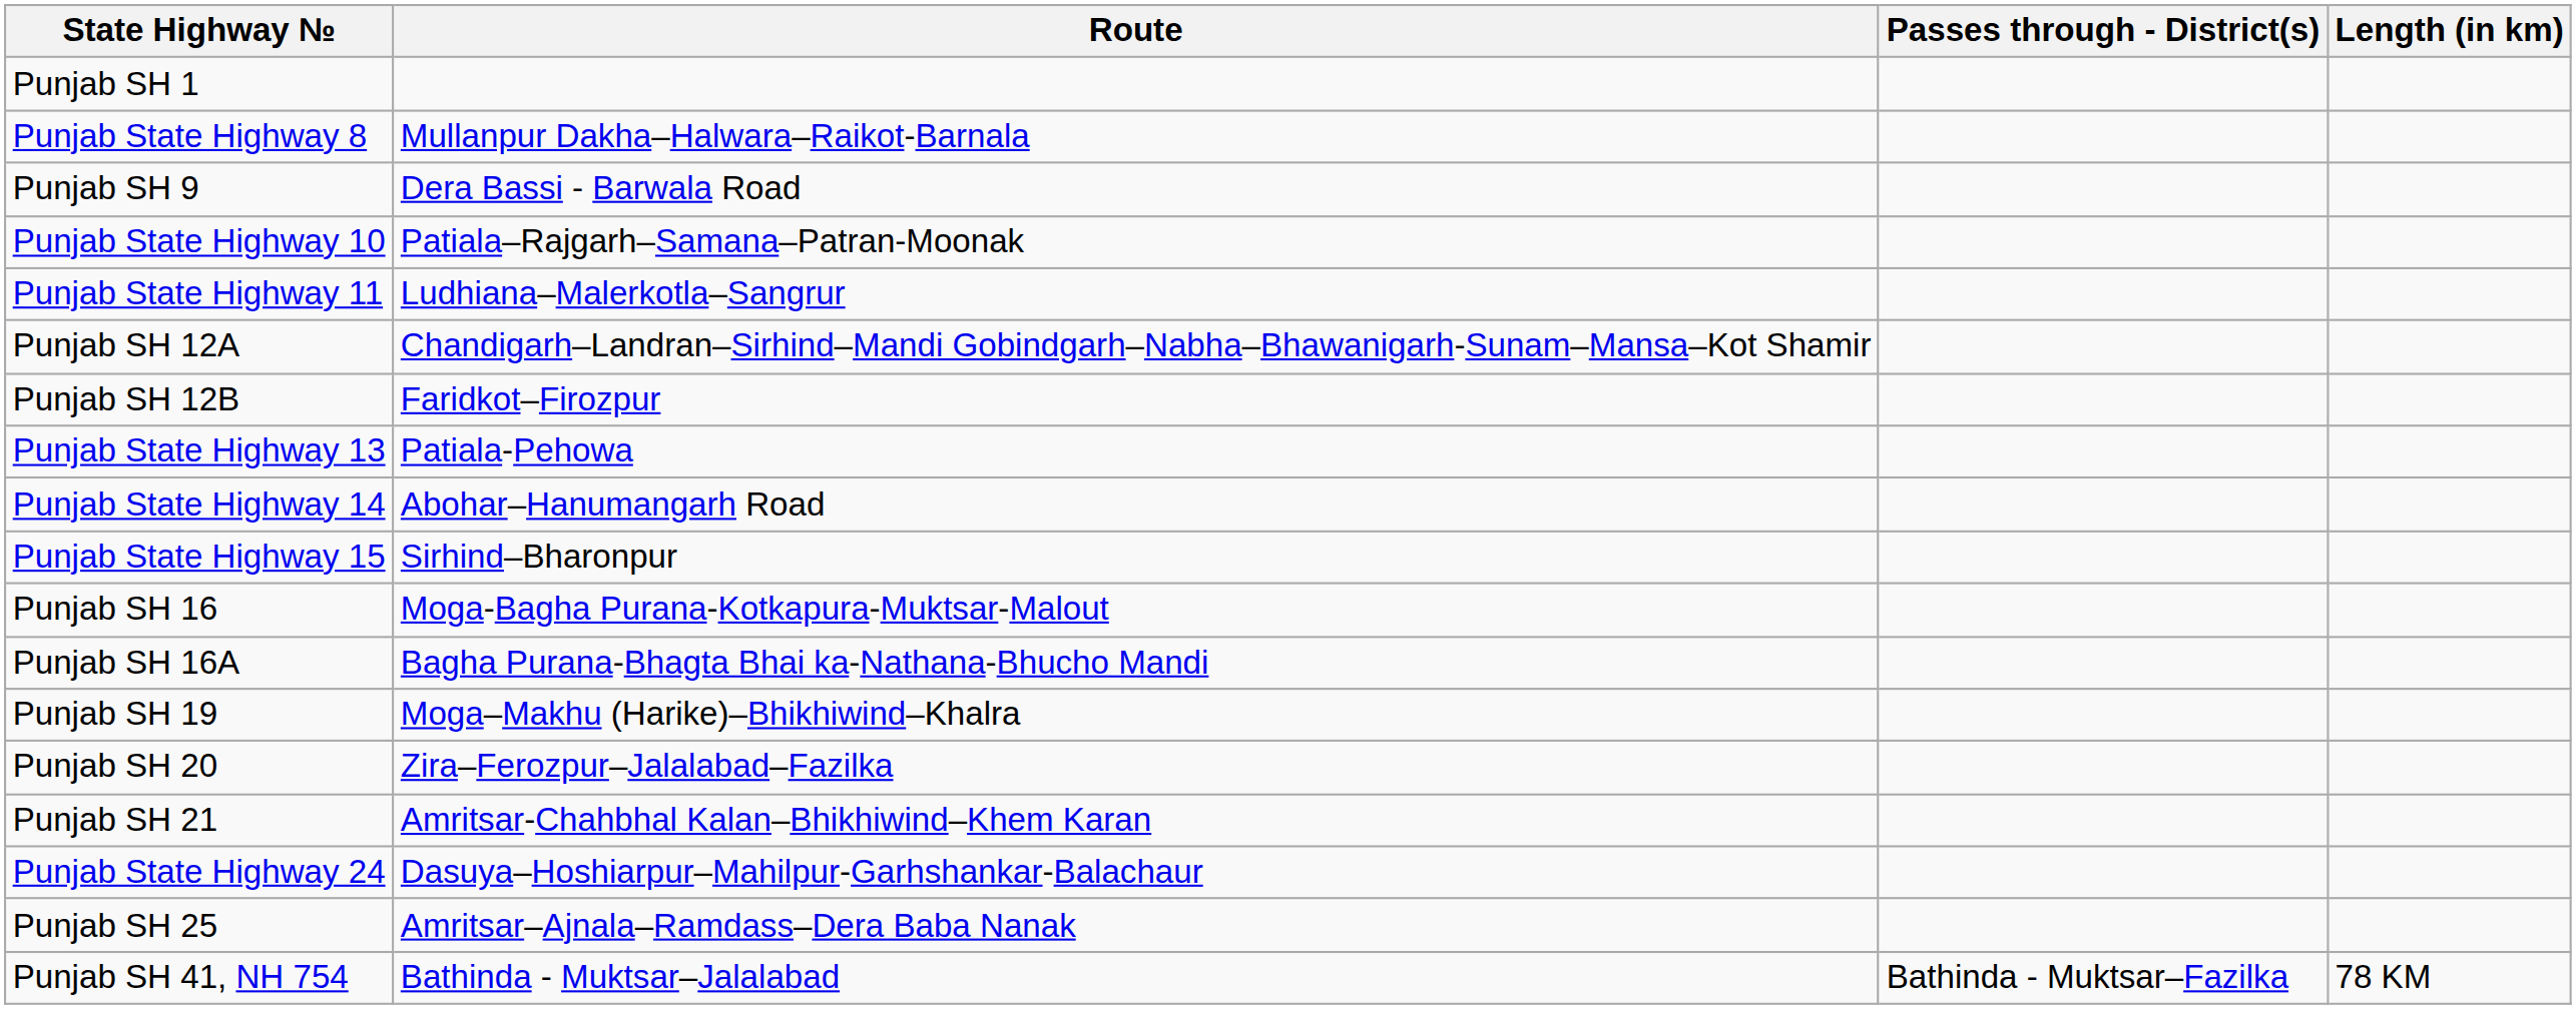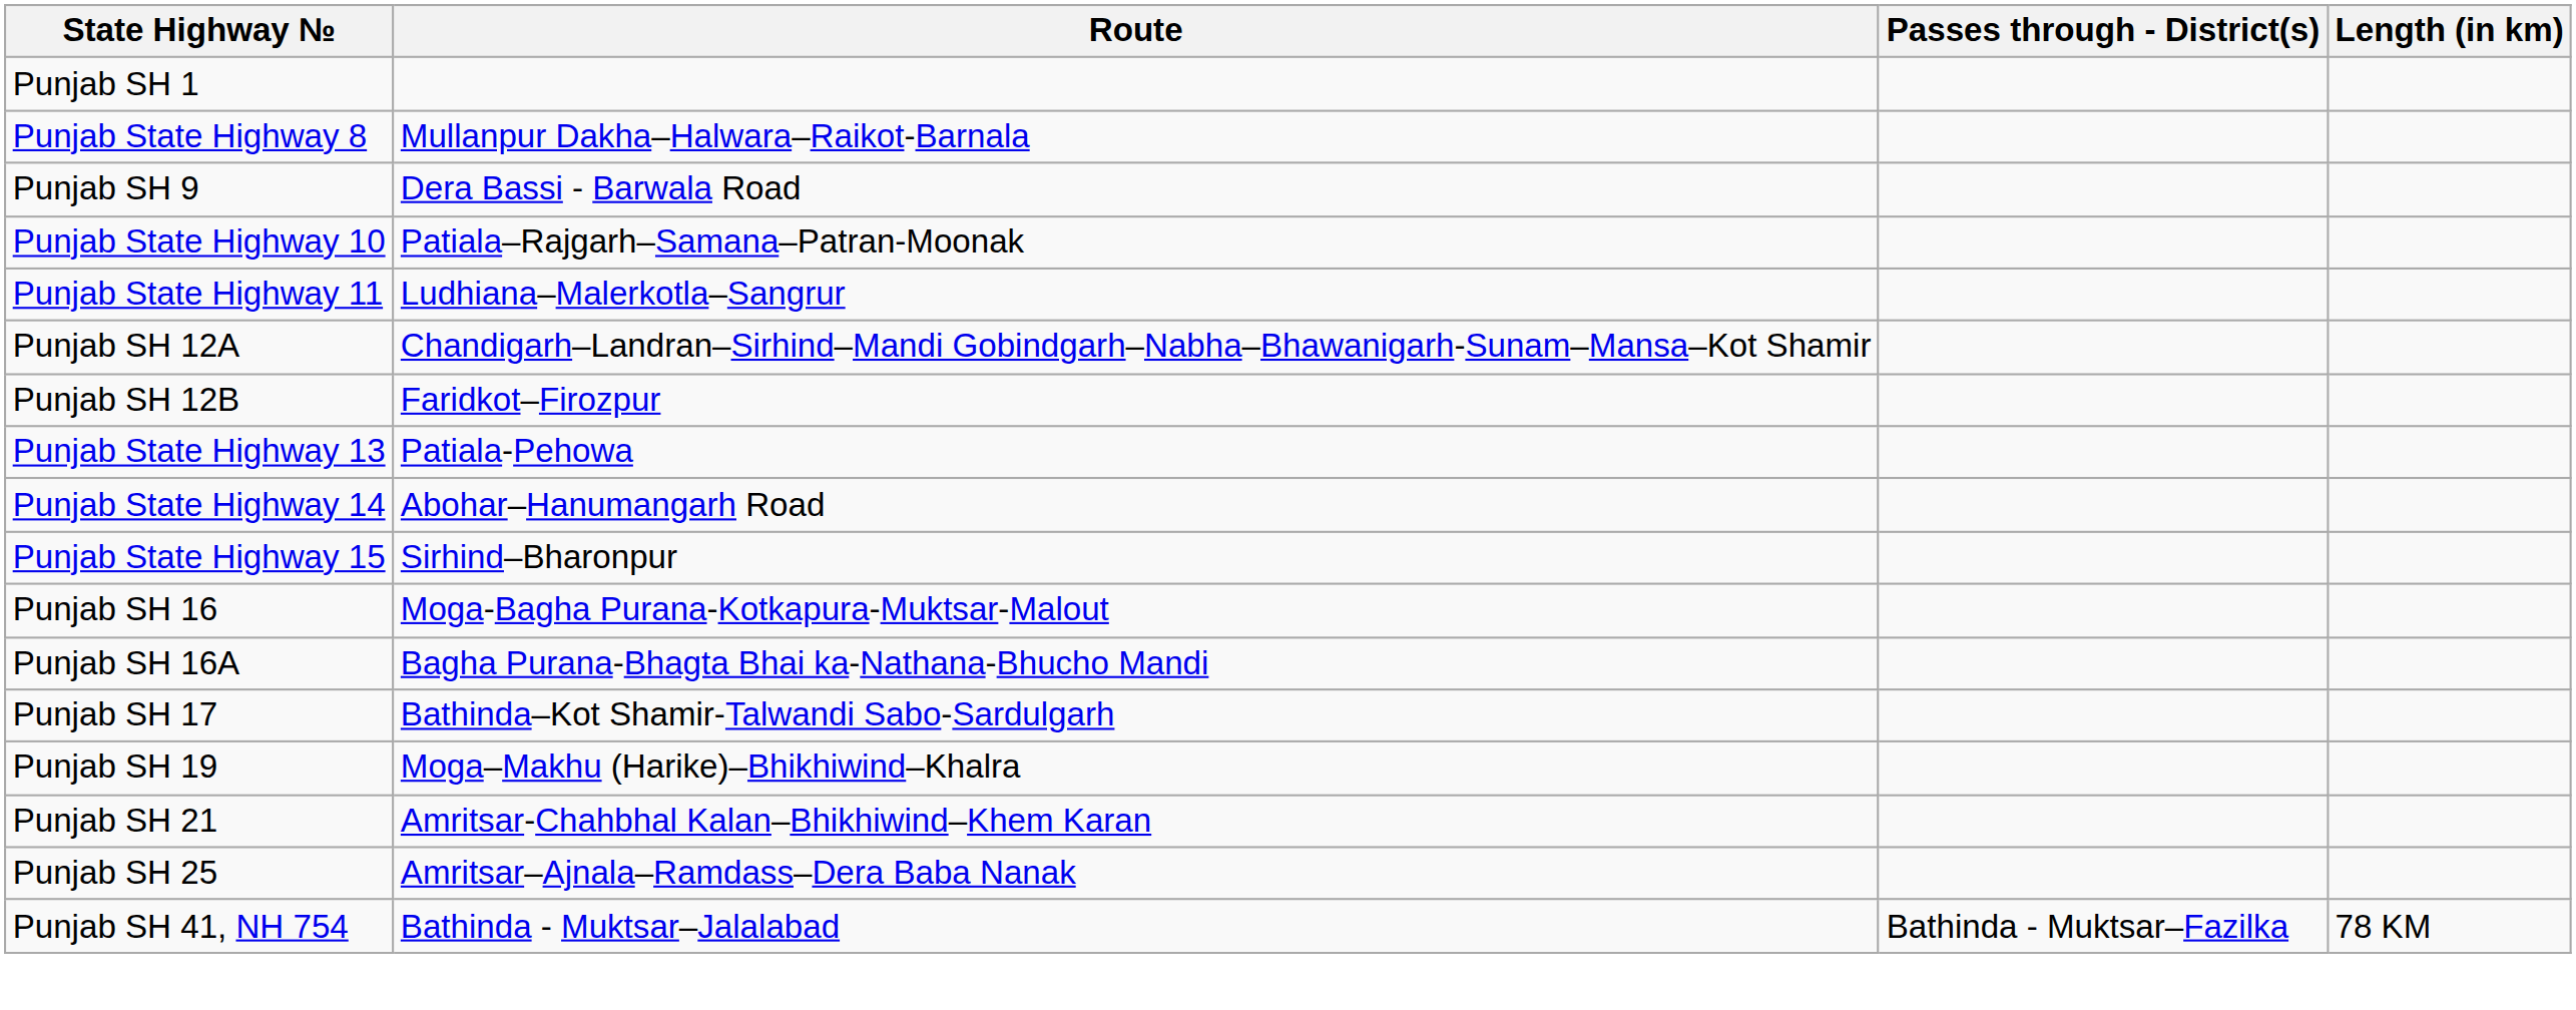+ row: Punjab SH 17 | Bathinda–Kot Shamir-Talwandi Sabo-Sardulgarh
- row: Punjab SH 20 | Zira–Ferozpur–Jalalabad–Fazilka
- row: Punjab State Highway 24 | Dasuya–Hoshiarpur–Mahilpur-Garhshankar-Balachaur
